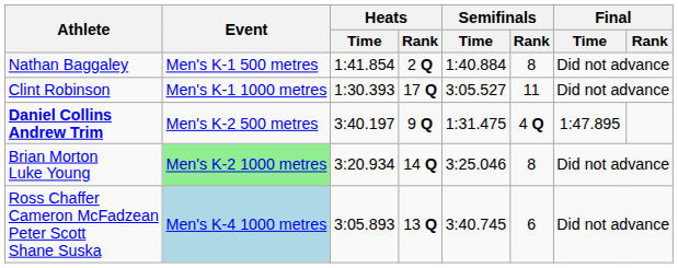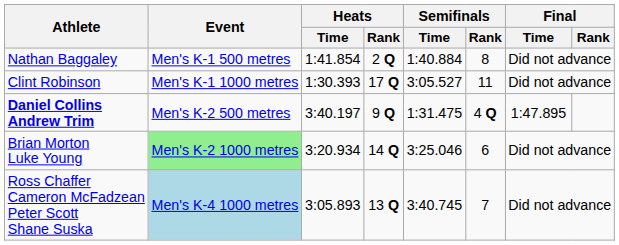Brian Morton Luke Young | Semifinals / Rank: 8 -> 6
Ross Chaffer Cameron McFadzean Peter Scott Shane Suska | Semifinals / Rank: 6 -> 7
